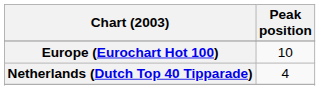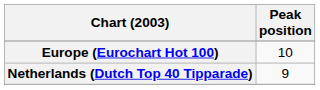Netherlands (Dutch Top 40 Tipparade) | Peak position: 4 -> 9
